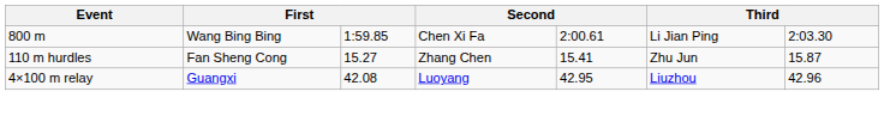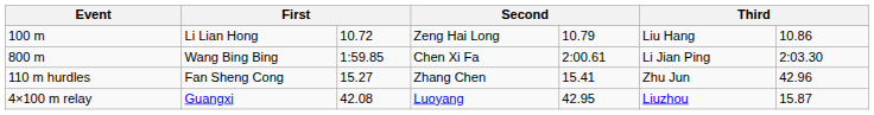+ row: 100 m | Li Lian Hong | 10.72 | Zeng Hai Long | 10.79 | Liu Hang | 10.86
110 m hurdles | column 7: 15.87 -> 42.96
4×100 m relay | column 7: 42.96 -> 15.87
